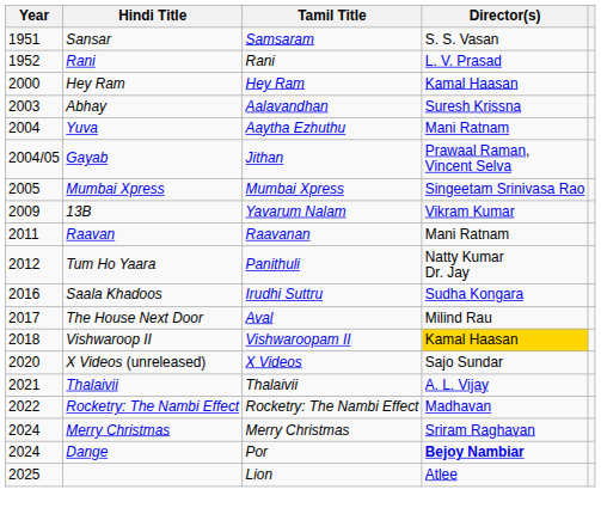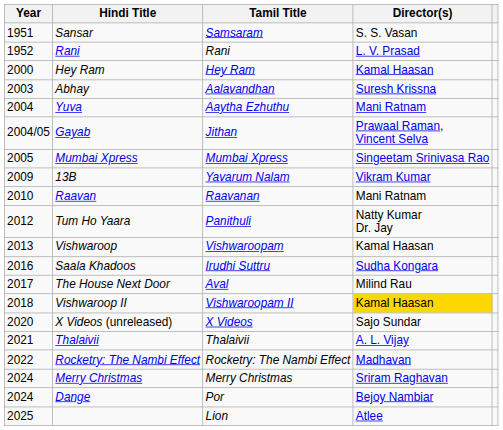Raavan | Year: 2011 -> 2010
+ row: 2013 | Vishwaroop | Vishwaroopam | Kamal Haasan
Dange | Director(s): bold -> normal
